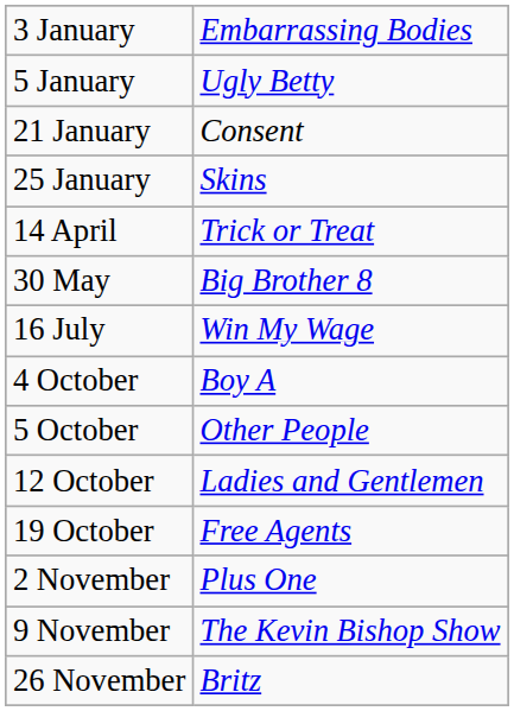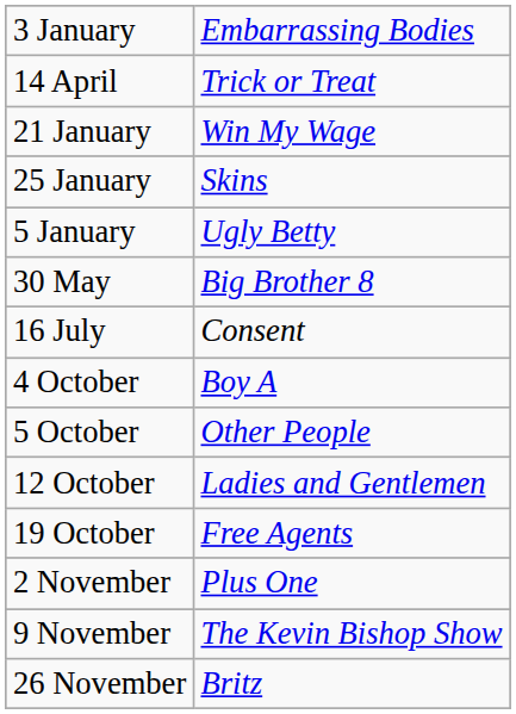rows swapped: 5 January <-> 14 April
21 January | column 2: Consent -> Win My Wage
16 July | column 2: Win My Wage -> Consent
